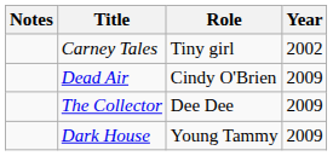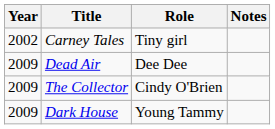columns swapped: Year <-> Notes
Dead Air | Role: Cindy O'Brien -> Dee Dee
The Collector | Role: Dee Dee -> Cindy O'Brien
